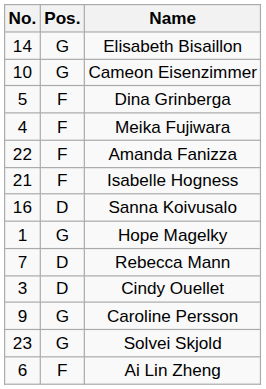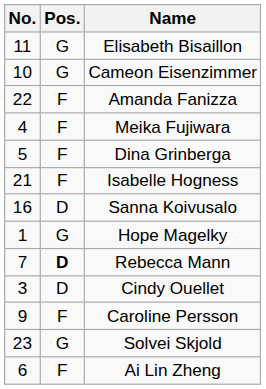Elisabeth Bisaillon | No.: 14 -> 11
rows swapped: Amanda Fanizza <-> Dina Grinberga
Rebecca Mann | Pos.: normal -> bold
Caroline Persson | Pos.: G -> F
